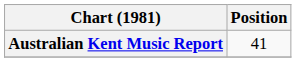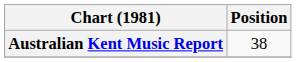Australian Kent Music Report | Position: 41 -> 38
